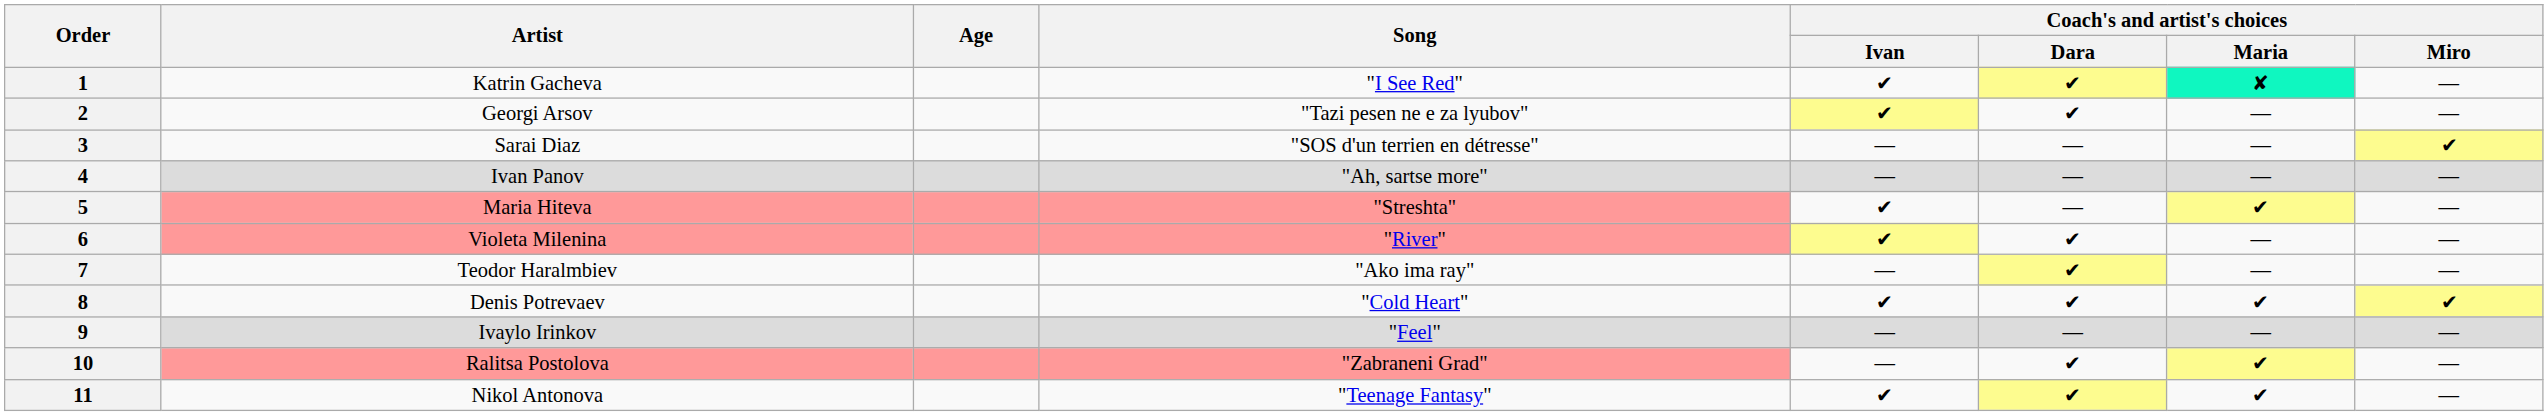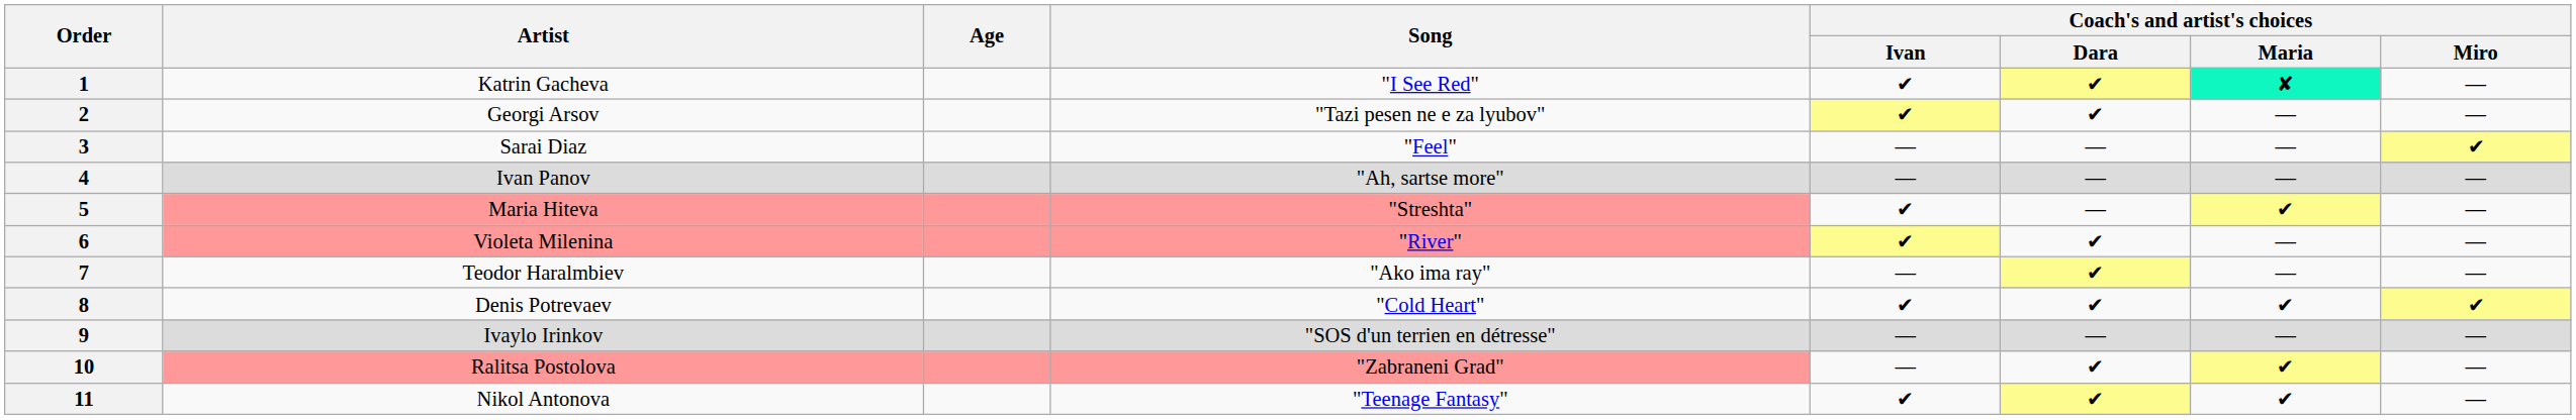3 | Song: "SOS d'un terrien en détresse" -> "Feel"
9 | Song: "Feel" -> "SOS d'un terrien en détresse"
